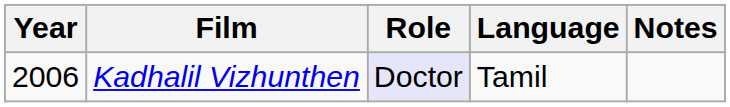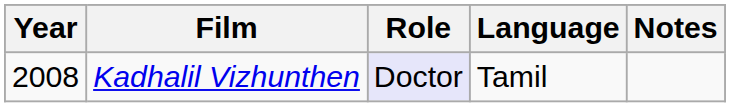Kadhalil Vizhunthen | Year: 2006 -> 2008
